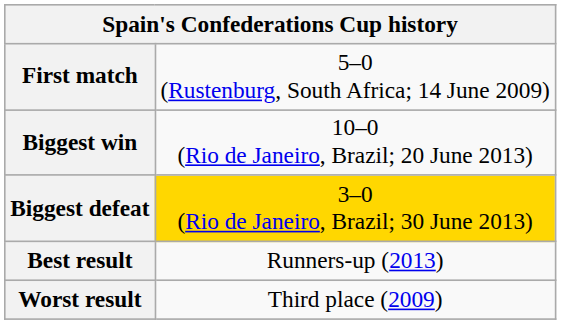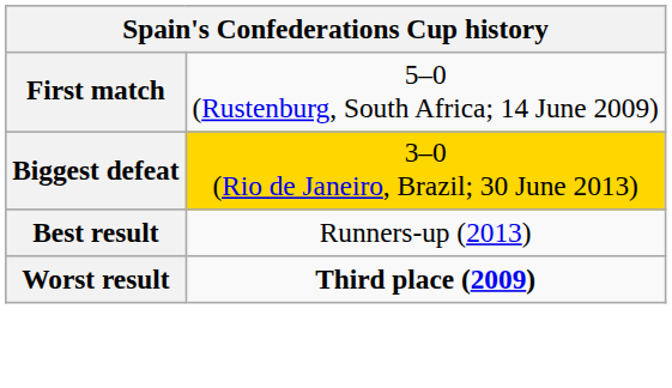- row: Biggest win | 10–0 (Rio de Janeiro, Brazil; 20 June 2013)
Worst result | column 2: normal -> bold
